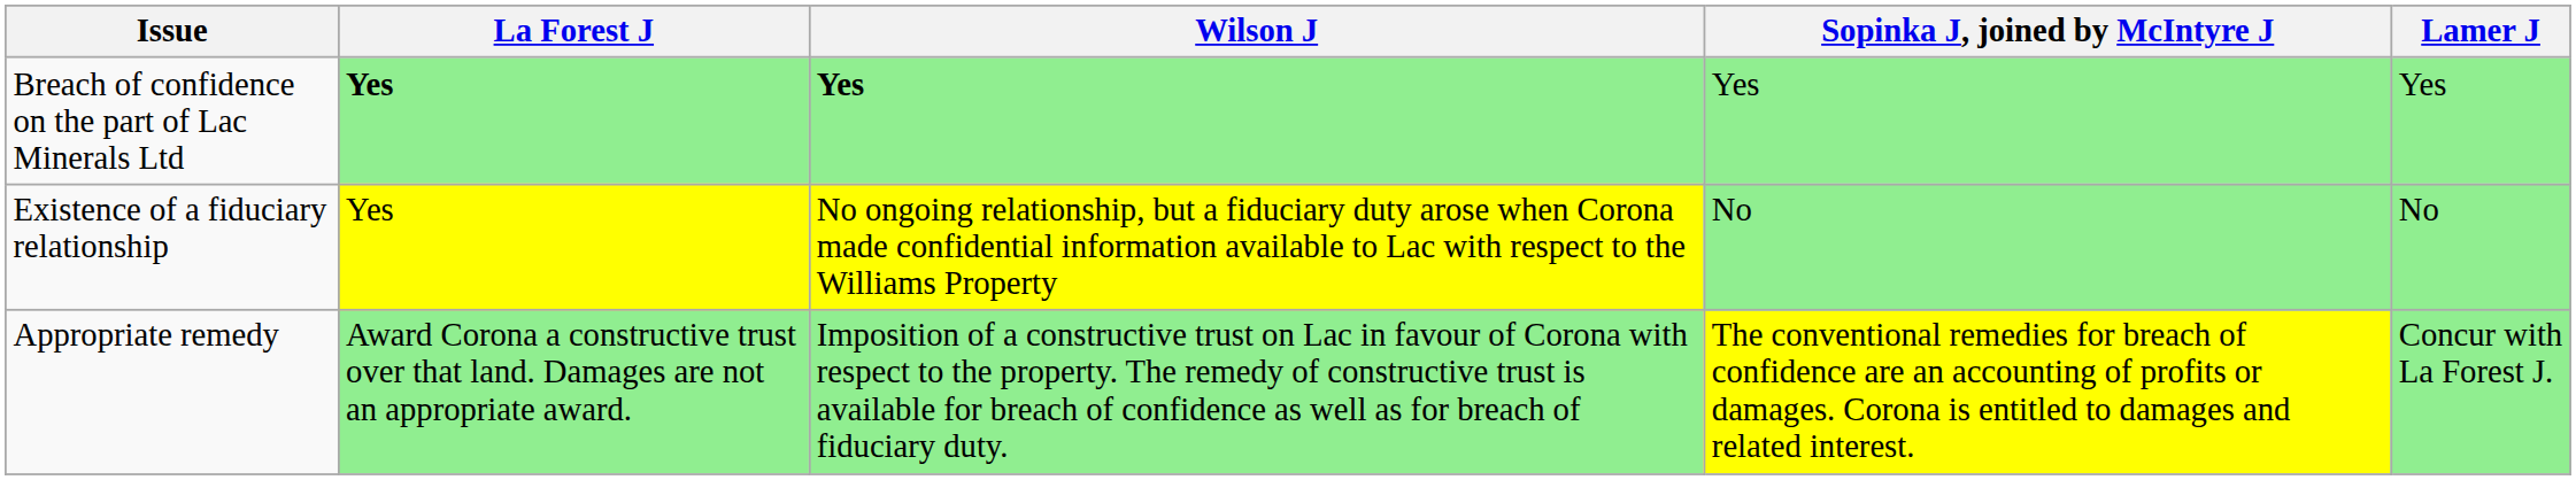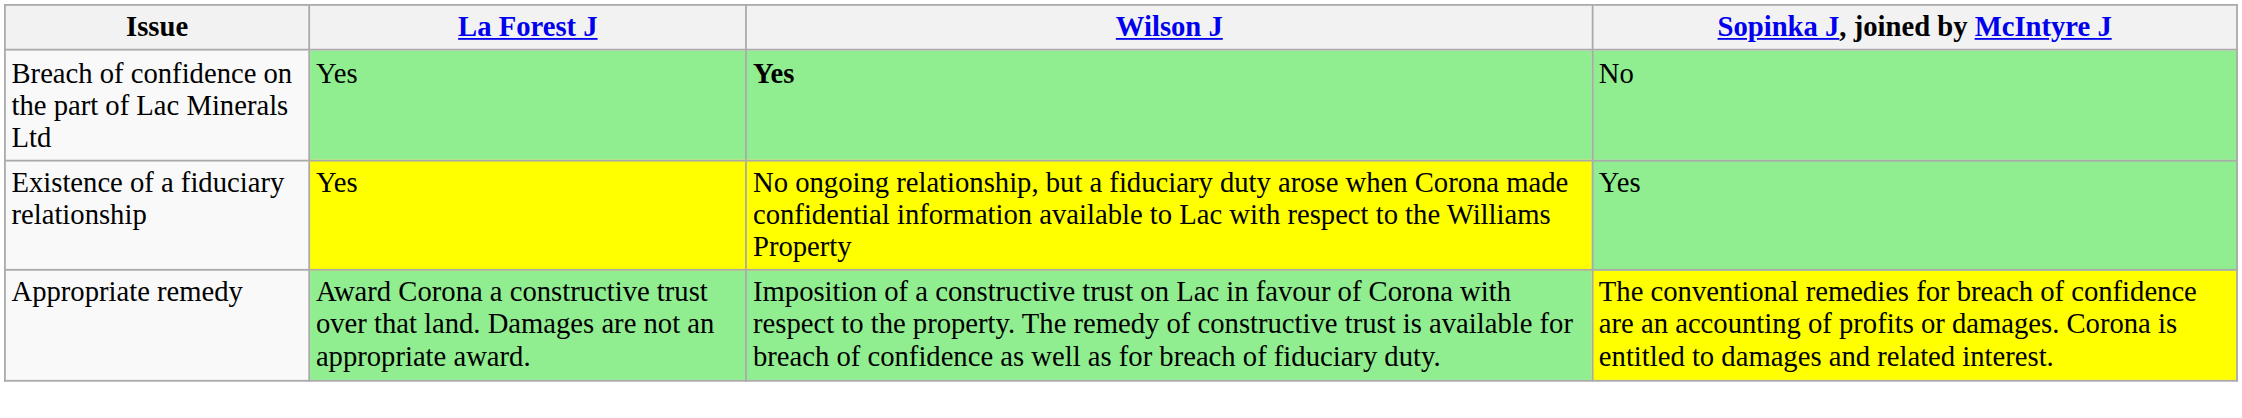- column: Lamer J | Yes | No | Concur with La Forest J.
Breach of confidence on the part of Lac Minerals Ltd | La Forest J: bold -> normal
Breach of confidence on the part of Lac Minerals Ltd | Sopinka J, joined by McIntyre J: Yes -> No
Existence of a fiduciary relationship | Sopinka J, joined by McIntyre J: No -> Yes
